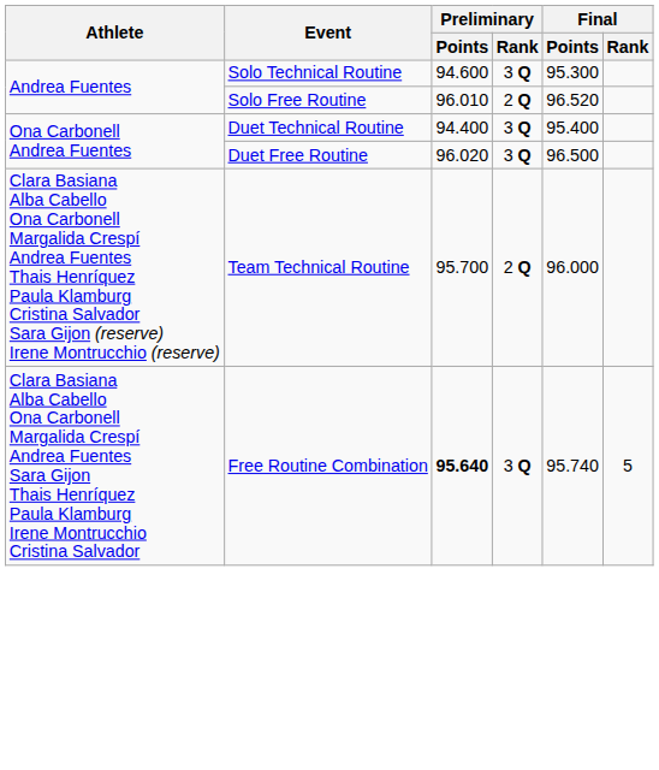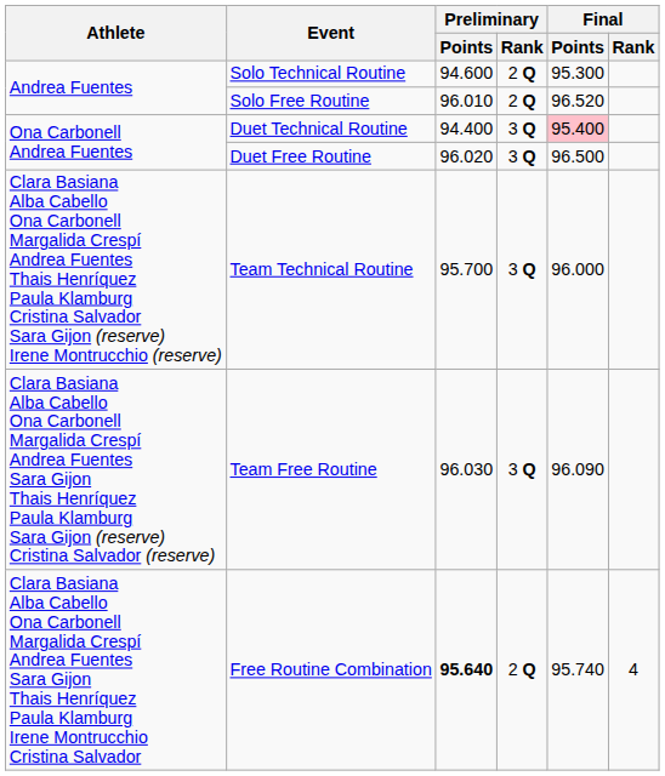Solo Technical Routine | Preliminary / Rank: 3 Q -> 2 Q
Duet Technical Routine | Final / Points: no background -> pink background
Team Technical Routine | Preliminary / Rank: 2 Q -> 3 Q
+ row: Clara Basiana Alba Cabello Ona Carbonell Margalida Crespí Andrea Fuentes Sara Gijon Thais Henríquez Paula Klamburg Sara Gijon (reserve) Cristina Salvador (reserve) | Team Free Routine | 96.030 | 3 Q | 96.090
Free Routine Combination | Preliminary / Rank: 3 Q -> 2 Q
Free Routine Combination | Final / Rank: 5 -> 4
